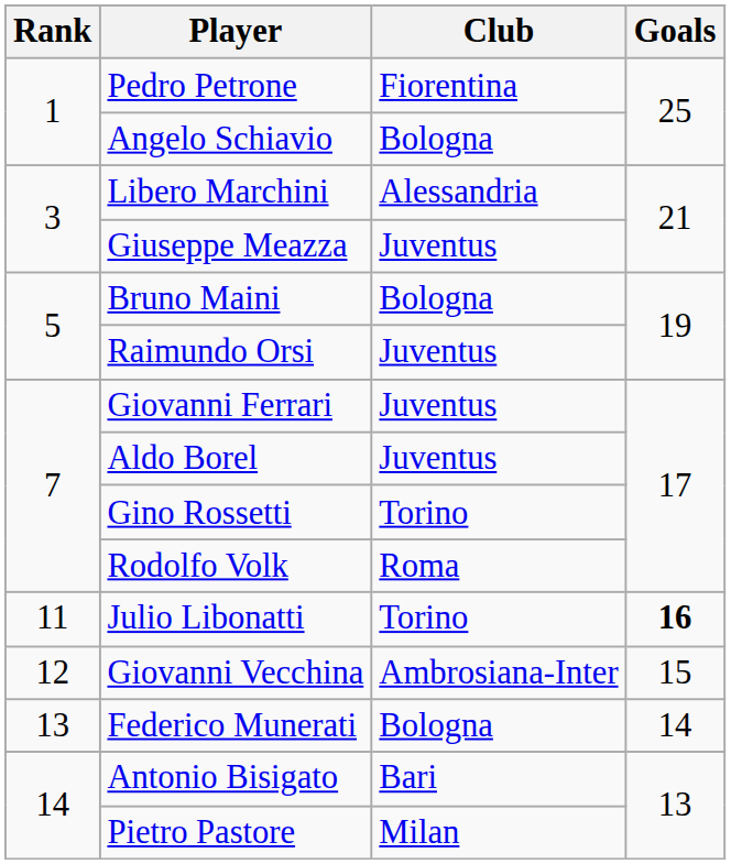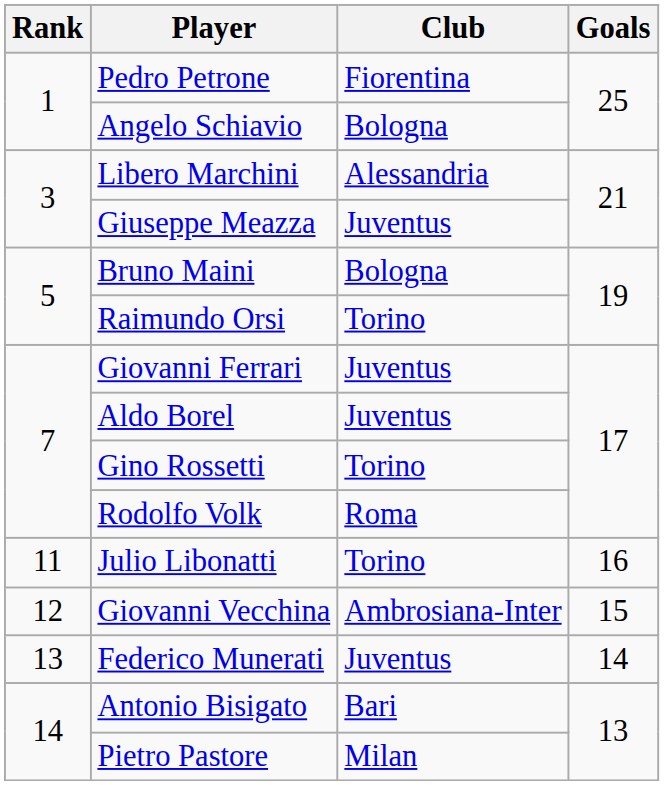Raimundo Orsi | Club: Juventus -> Torino
Julio Libonatti | Goals: bold -> normal
Federico Munerati | Club: Bologna -> Juventus
